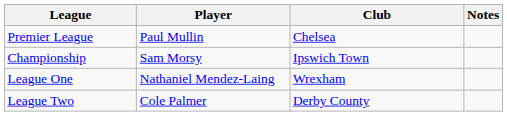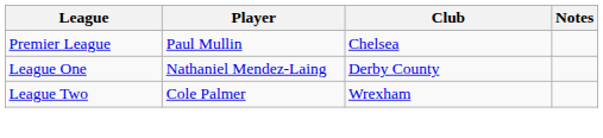- row: Championship | Sam Morsy | Ipswich Town
League One | Club: Wrexham -> Derby County
League Two | Club: Derby County -> Wrexham
